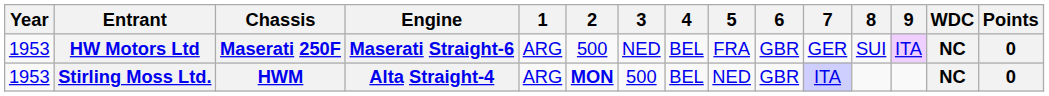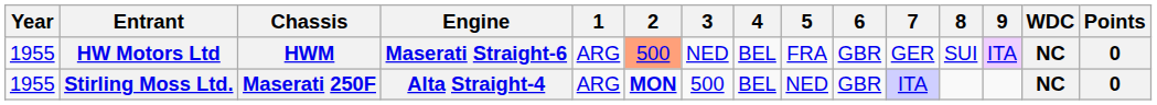HW Motors Ltd | Year: 1953 -> 1955
HW Motors Ltd | Chassis: Maserati 250F -> HWM
HW Motors Ltd | 2: no background -> lightsalmon background
Stirling Moss Ltd. | Year: 1953 -> 1955
Stirling Moss Ltd. | Chassis: HWM -> Maserati 250F
